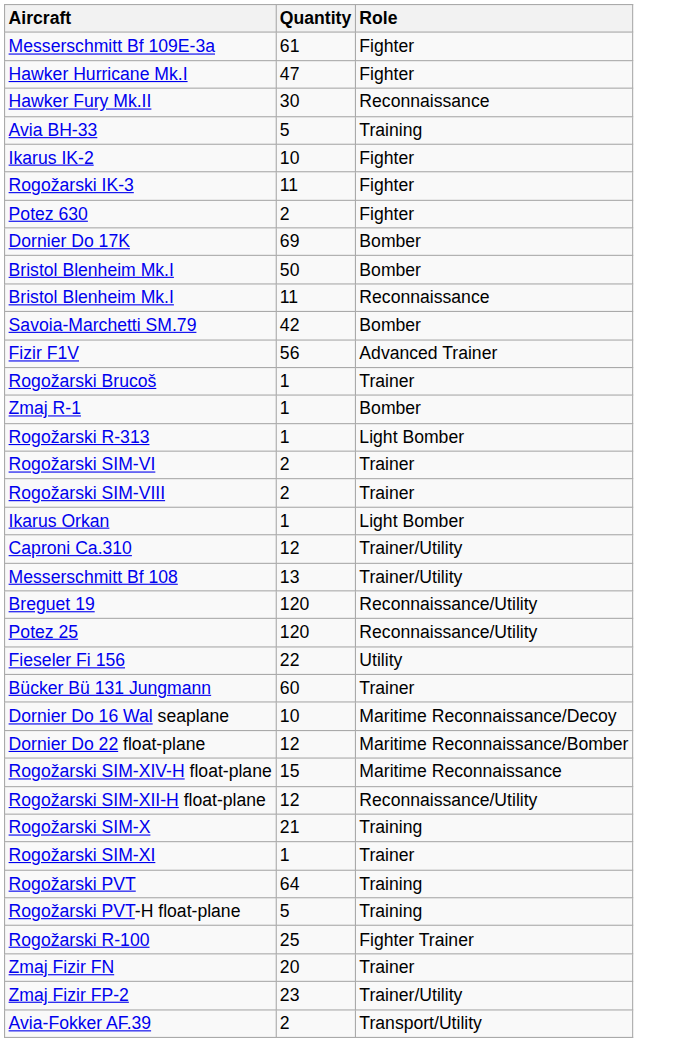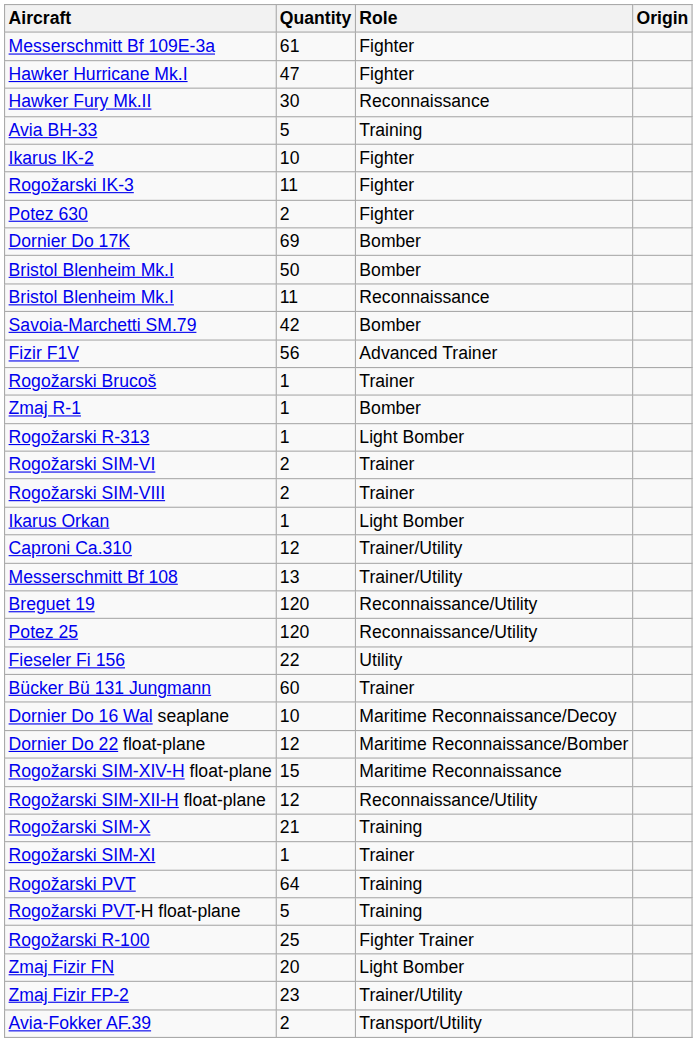+ column: Origin
Zmaj Fizir FN | Role: Trainer -> Light Bomber
